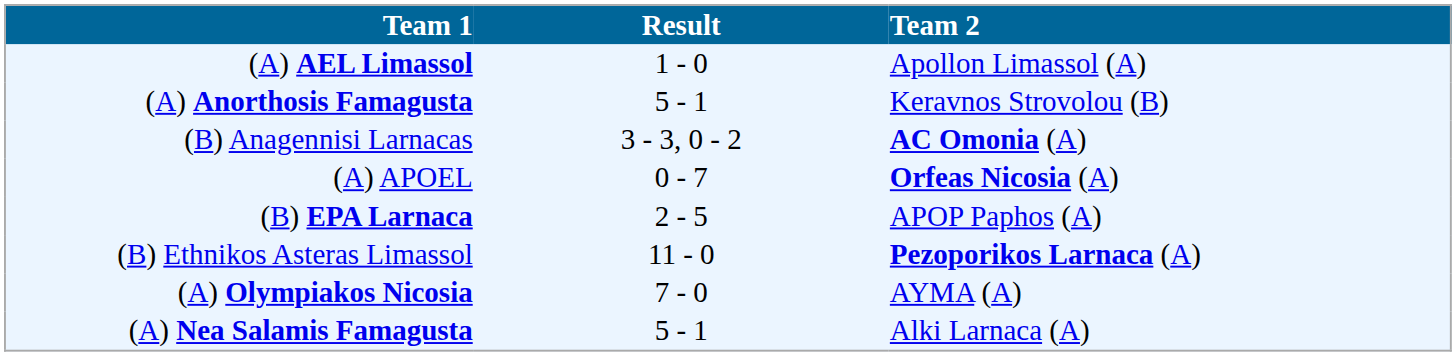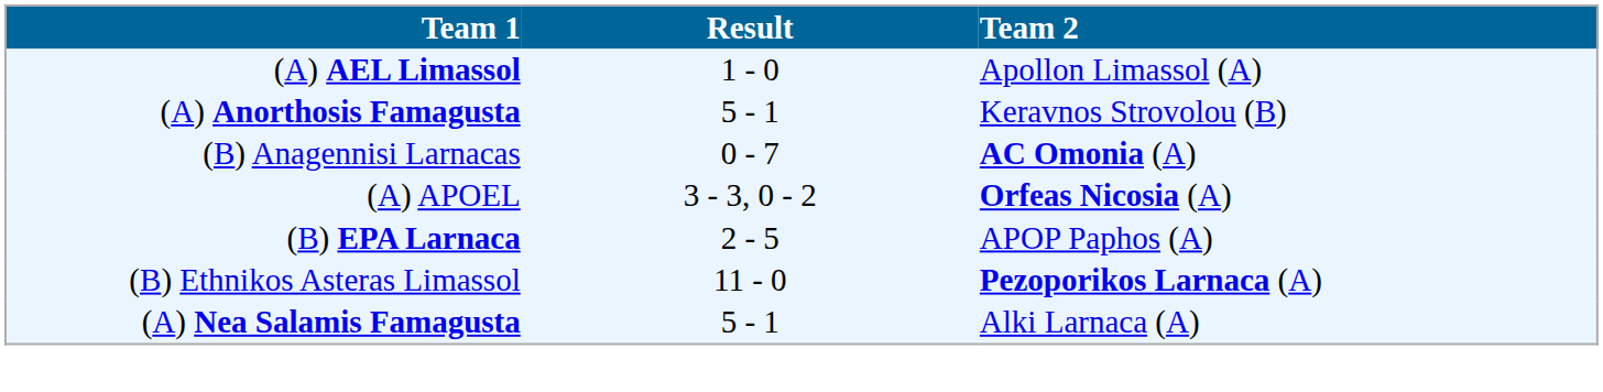(B) Anagennisi Larnacas | Result: 3 - 3, 0 - 2 -> 0 - 7
(A) APOEL | Result: 0 - 7 -> 3 - 3, 0 - 2
- row: (A) Olympiakos Nicosia | 7 - 0 | AYMA (A)
